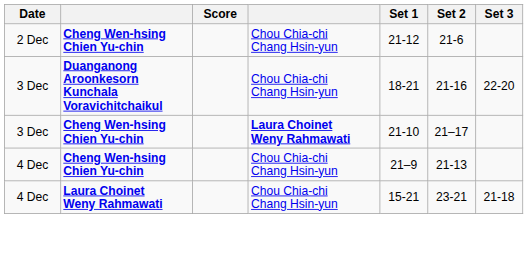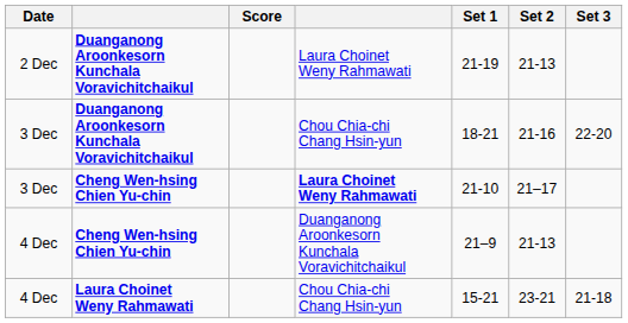- row: 2 Dec | Cheng Wen-hsing Chien Yu-chin | Chou Chia-chi Chang Hsin-yun | 21-12 | 21-6
+ row: 2 Dec | Duanganong Aroonkesorn Kunchala Voravichitchaikul | Laura Choinet Weny Rahmawati | 21-19 | 21-13
4 Dec / Cheng Wen-hsing Chien Yu-chin | column 4: Chou Chia-chi Chang Hsin-yun -> Duanganong Aroonkesorn Kunchala Voravichitchaikul
